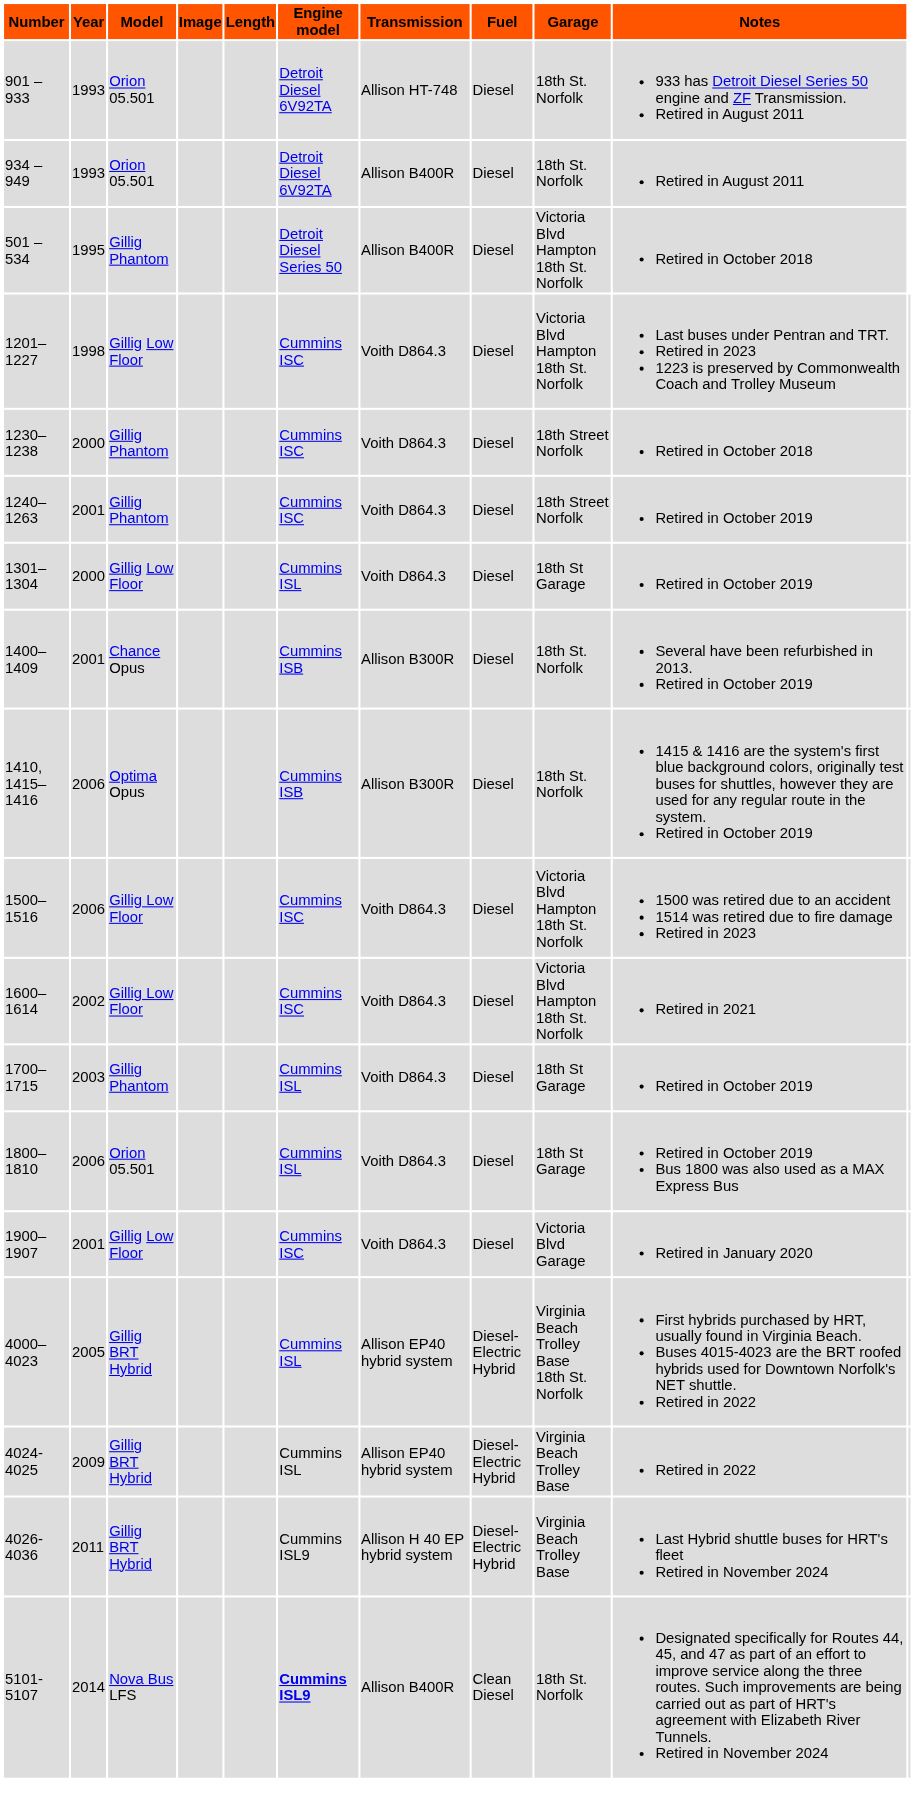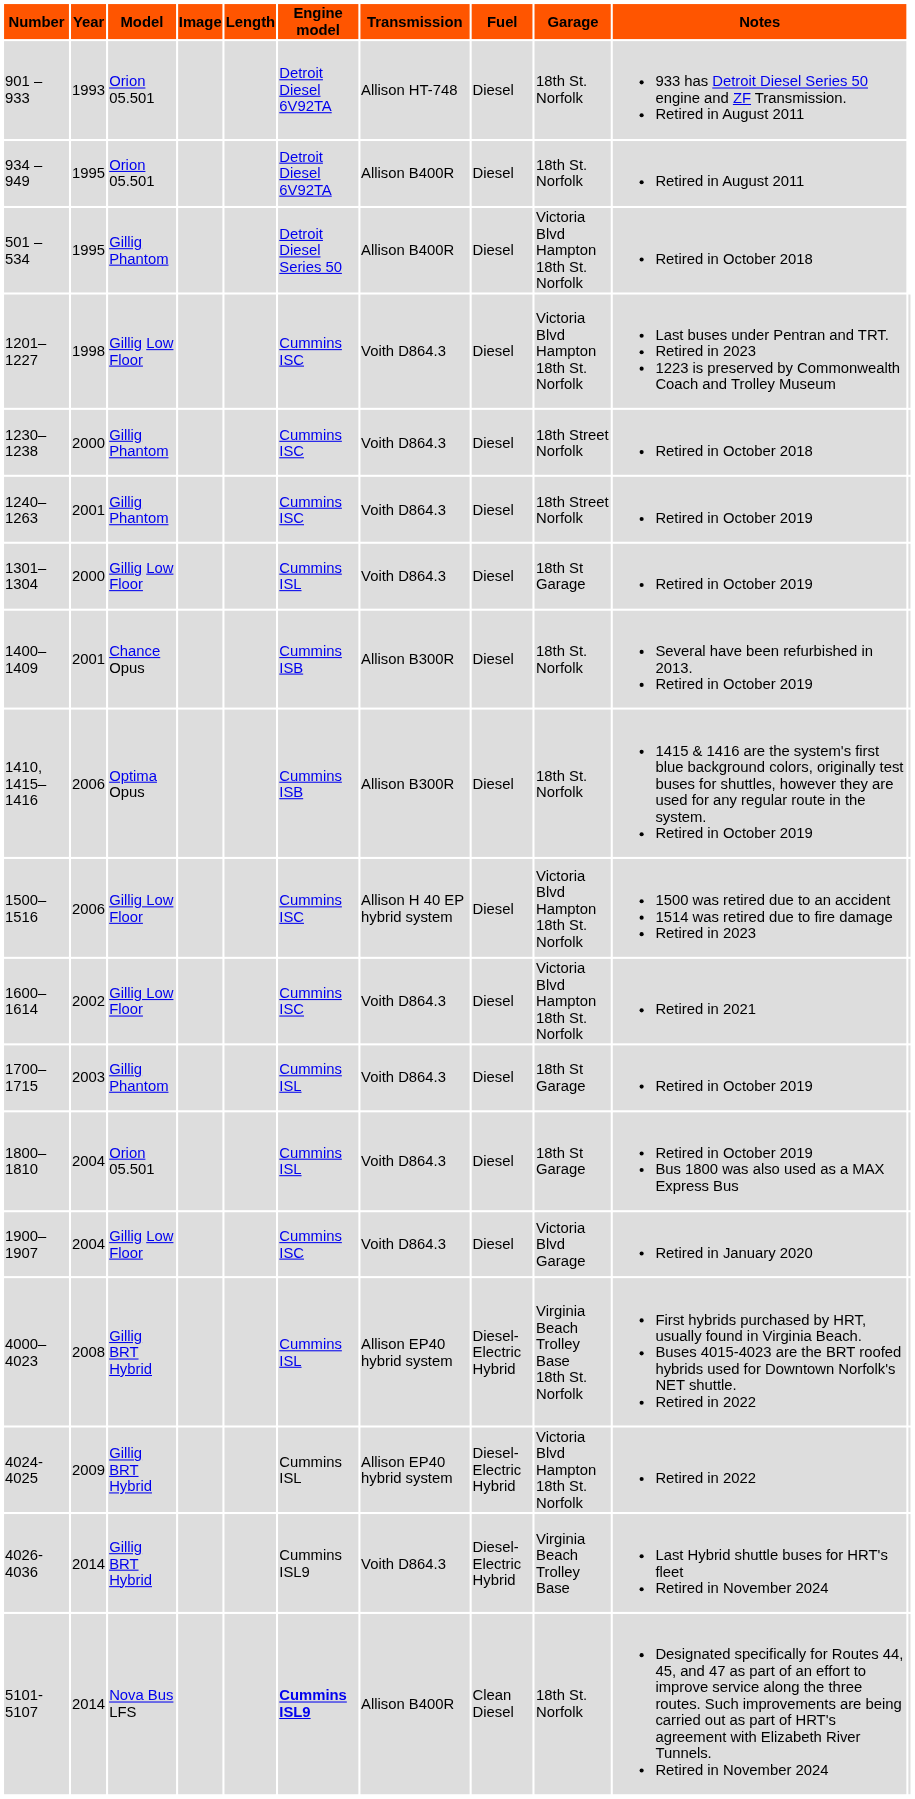934 – 949 | Year: 1993 -> 1995
1500–1516 | Transmission: Voith D864.3 -> Allison H 40 EP hybrid system
1800–1810 | Year: 2006 -> 2004
1900–1907 | Year: 2001 -> 2004
4000–4023 | Year: 2005 -> 2008
4024-4025 | Garage: Virginia Beach Trolley Base -> Victoria Blvd Hampton 18th St. Norfolk
4026-4036 | Year: 2011 -> 2014
4026-4036 | Transmission: Allison H 40 EP hybrid system -> Voith D864.3
